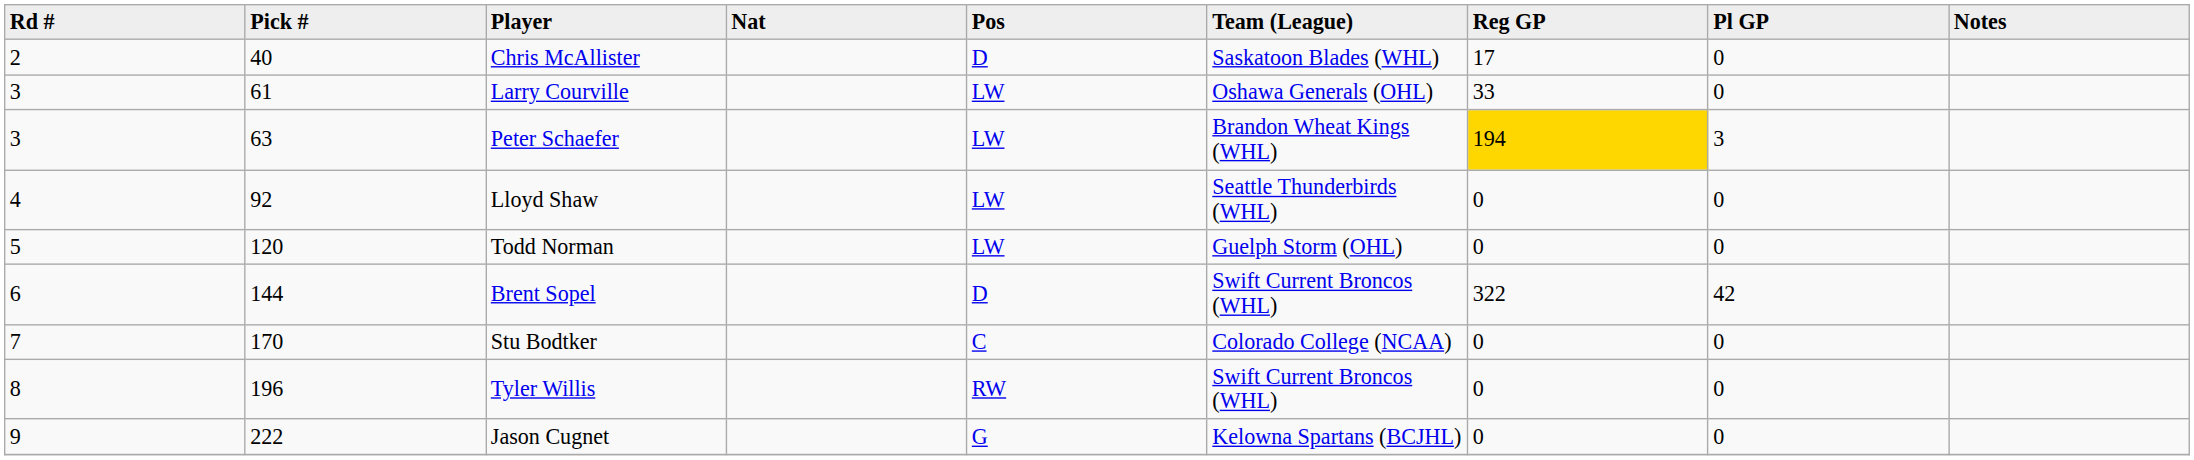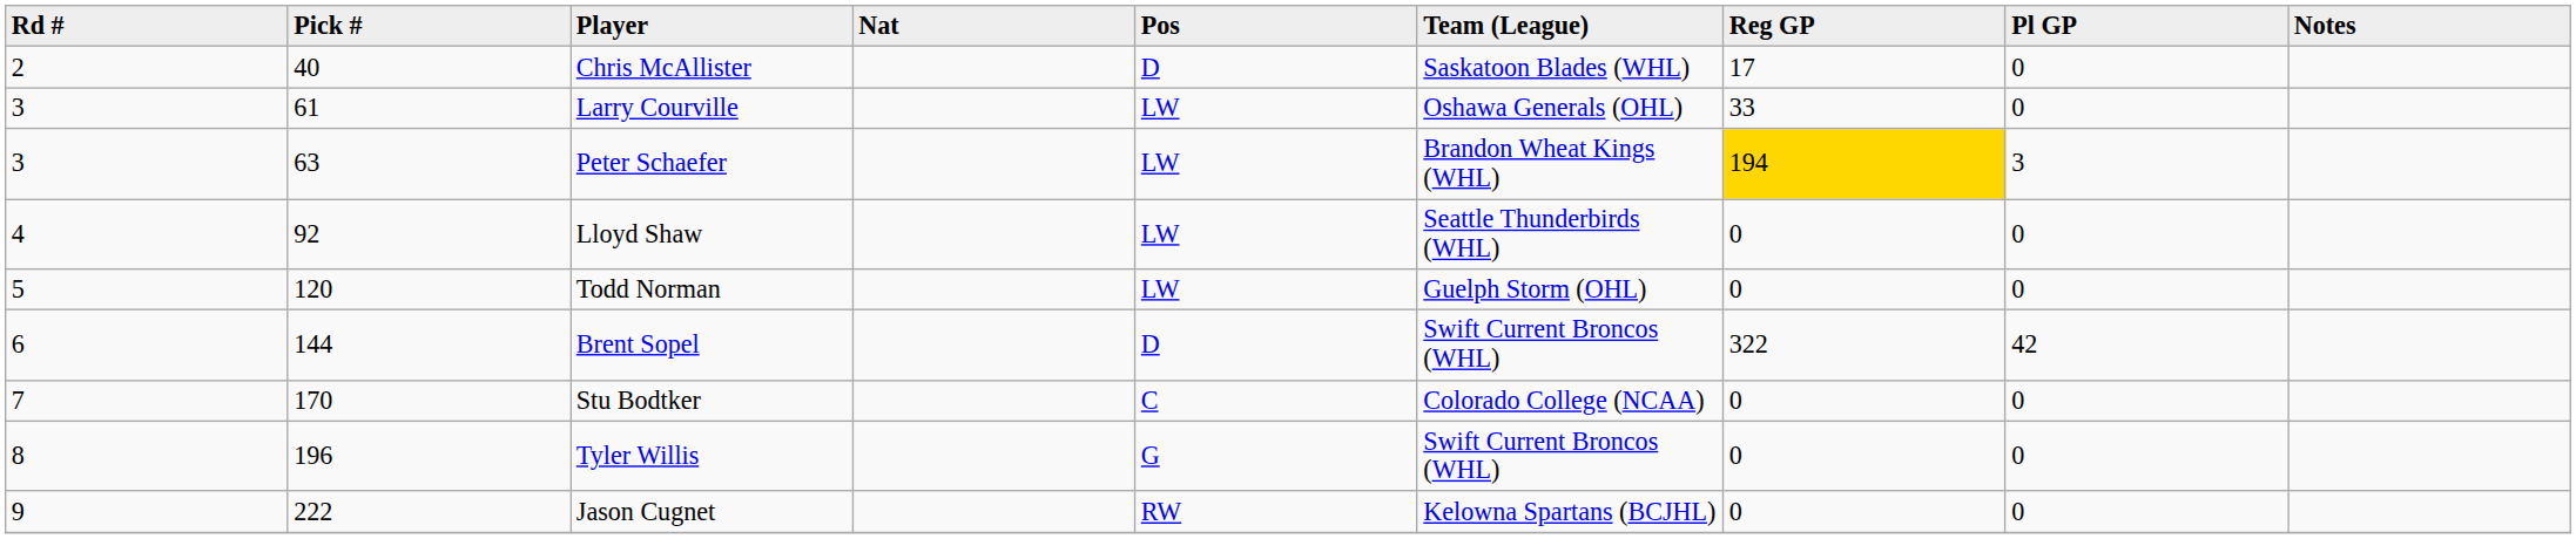Tyler Willis | Pos: RW -> G
Jason Cugnet | Pos: G -> RW
